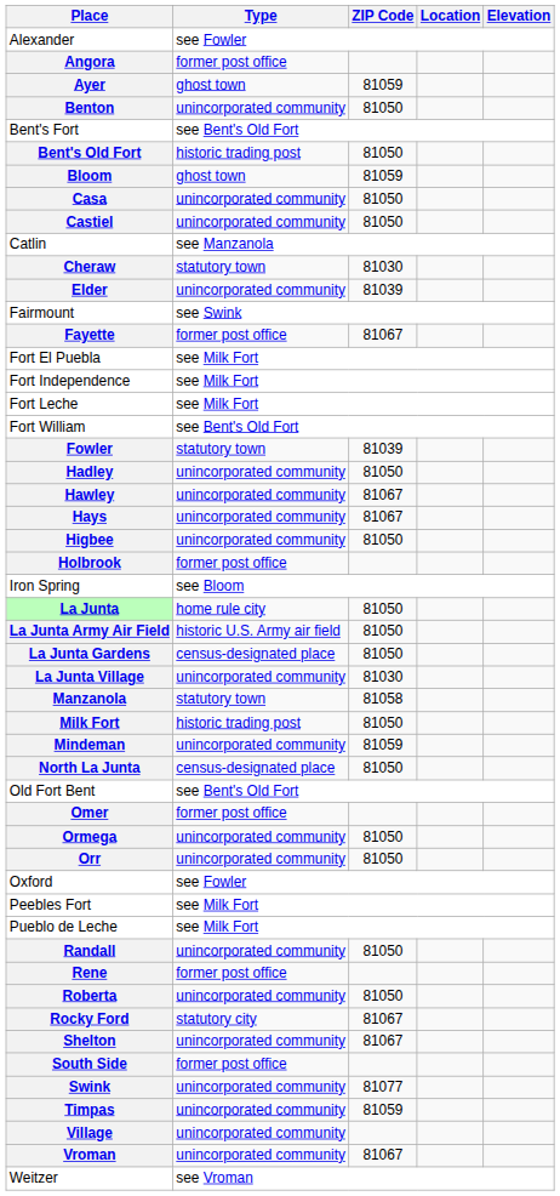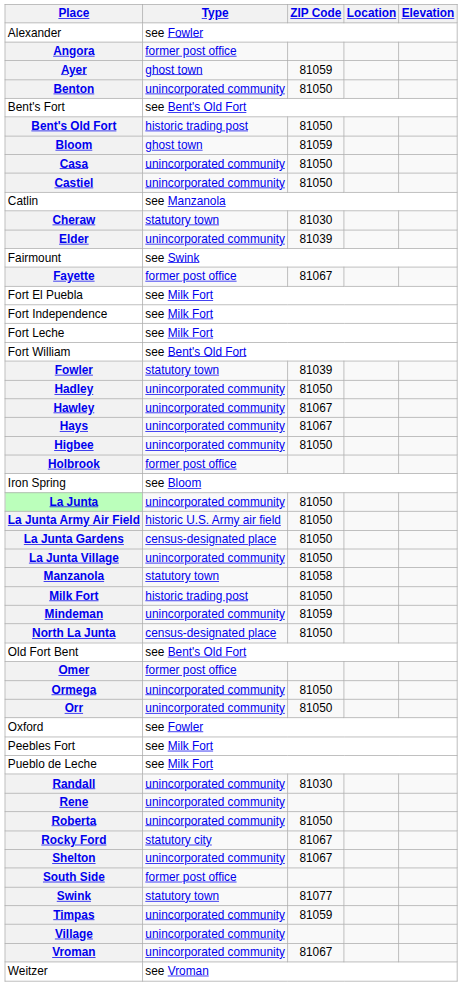La Junta | Type: home rule city -> unincorporated community
La Junta Village | ZIP Code: 81030 -> 81050
Randall | ZIP Code: 81050 -> 81030
Rene | Type: former post office -> unincorporated community
Swink | Type: unincorporated community -> statutory town
